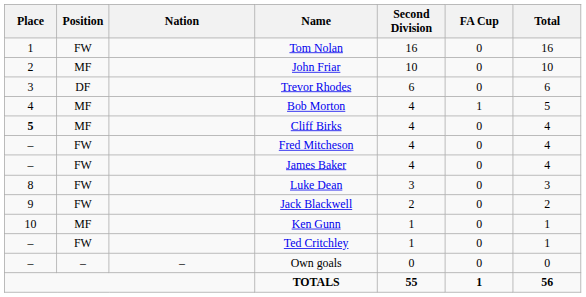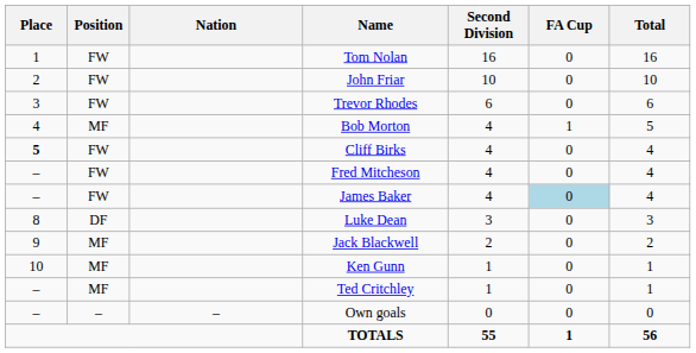John Friar | Position: MF -> FW
Trevor Rhodes | Position: DF -> FW
Cliff Birks | Position: MF -> FW
James Baker | FA Cup: no background -> lightblue background
Luke Dean | Position: FW -> DF
Jack Blackwell | Position: FW -> MF
Ted Critchley | Position: FW -> MF
